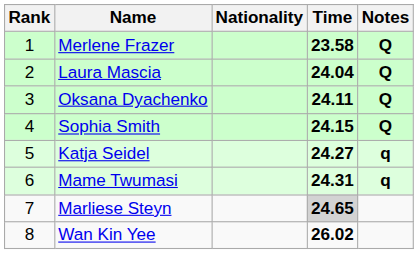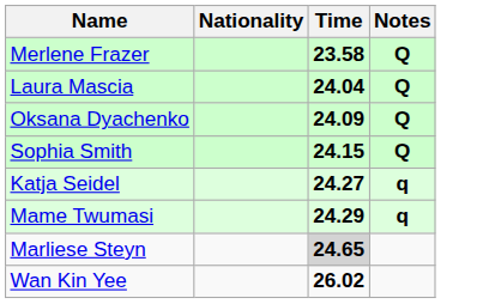- column: Rank | 1 | 2 | 3 | 4 | 5 | 6 | 7 | 8
Oksana Dyachenko | Time: 24.11 -> 24.09
Mame Twumasi | Time: 24.31 -> 24.29
